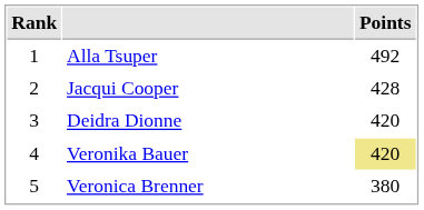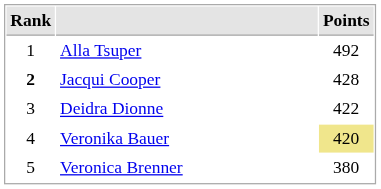Jacqui Cooper | Rank: normal -> bold
Deidra Dionne | Points: 420 -> 422
